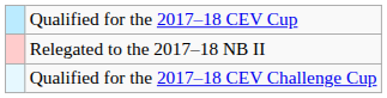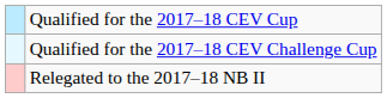rows swapped: Qualified for the 2017–18 CEV Challenge Cup <-> Relegated to the 2017–18 NB II
